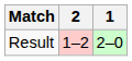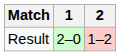columns swapped: 1 <-> 2
